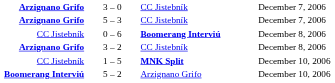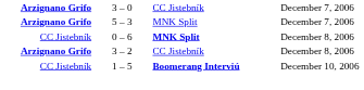5 – 3 | column 3: CC Jistebník -> MNK Split
0 – 6 | column 3: Boomerang Interviú -> MNK Split
1 – 5 | column 3: MNK Split -> Boomerang Interviú
- row: Boomerang Interviú | 5 – 2 | Arzignano Grifo | December 10, 2006
